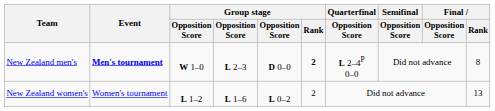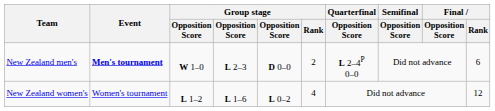New Zealand men's | Group stage / Rank: bold -> normal
New Zealand men's | Final / Rank: 8 -> 6
New Zealand women's | Group stage / Rank: 2 -> 4
New Zealand women's | Final / Rank: 13 -> 12
